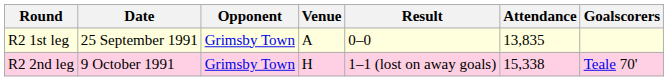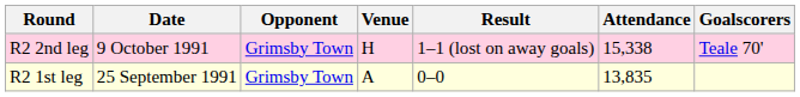rows swapped: R2 1st leg <-> R2 2nd leg
